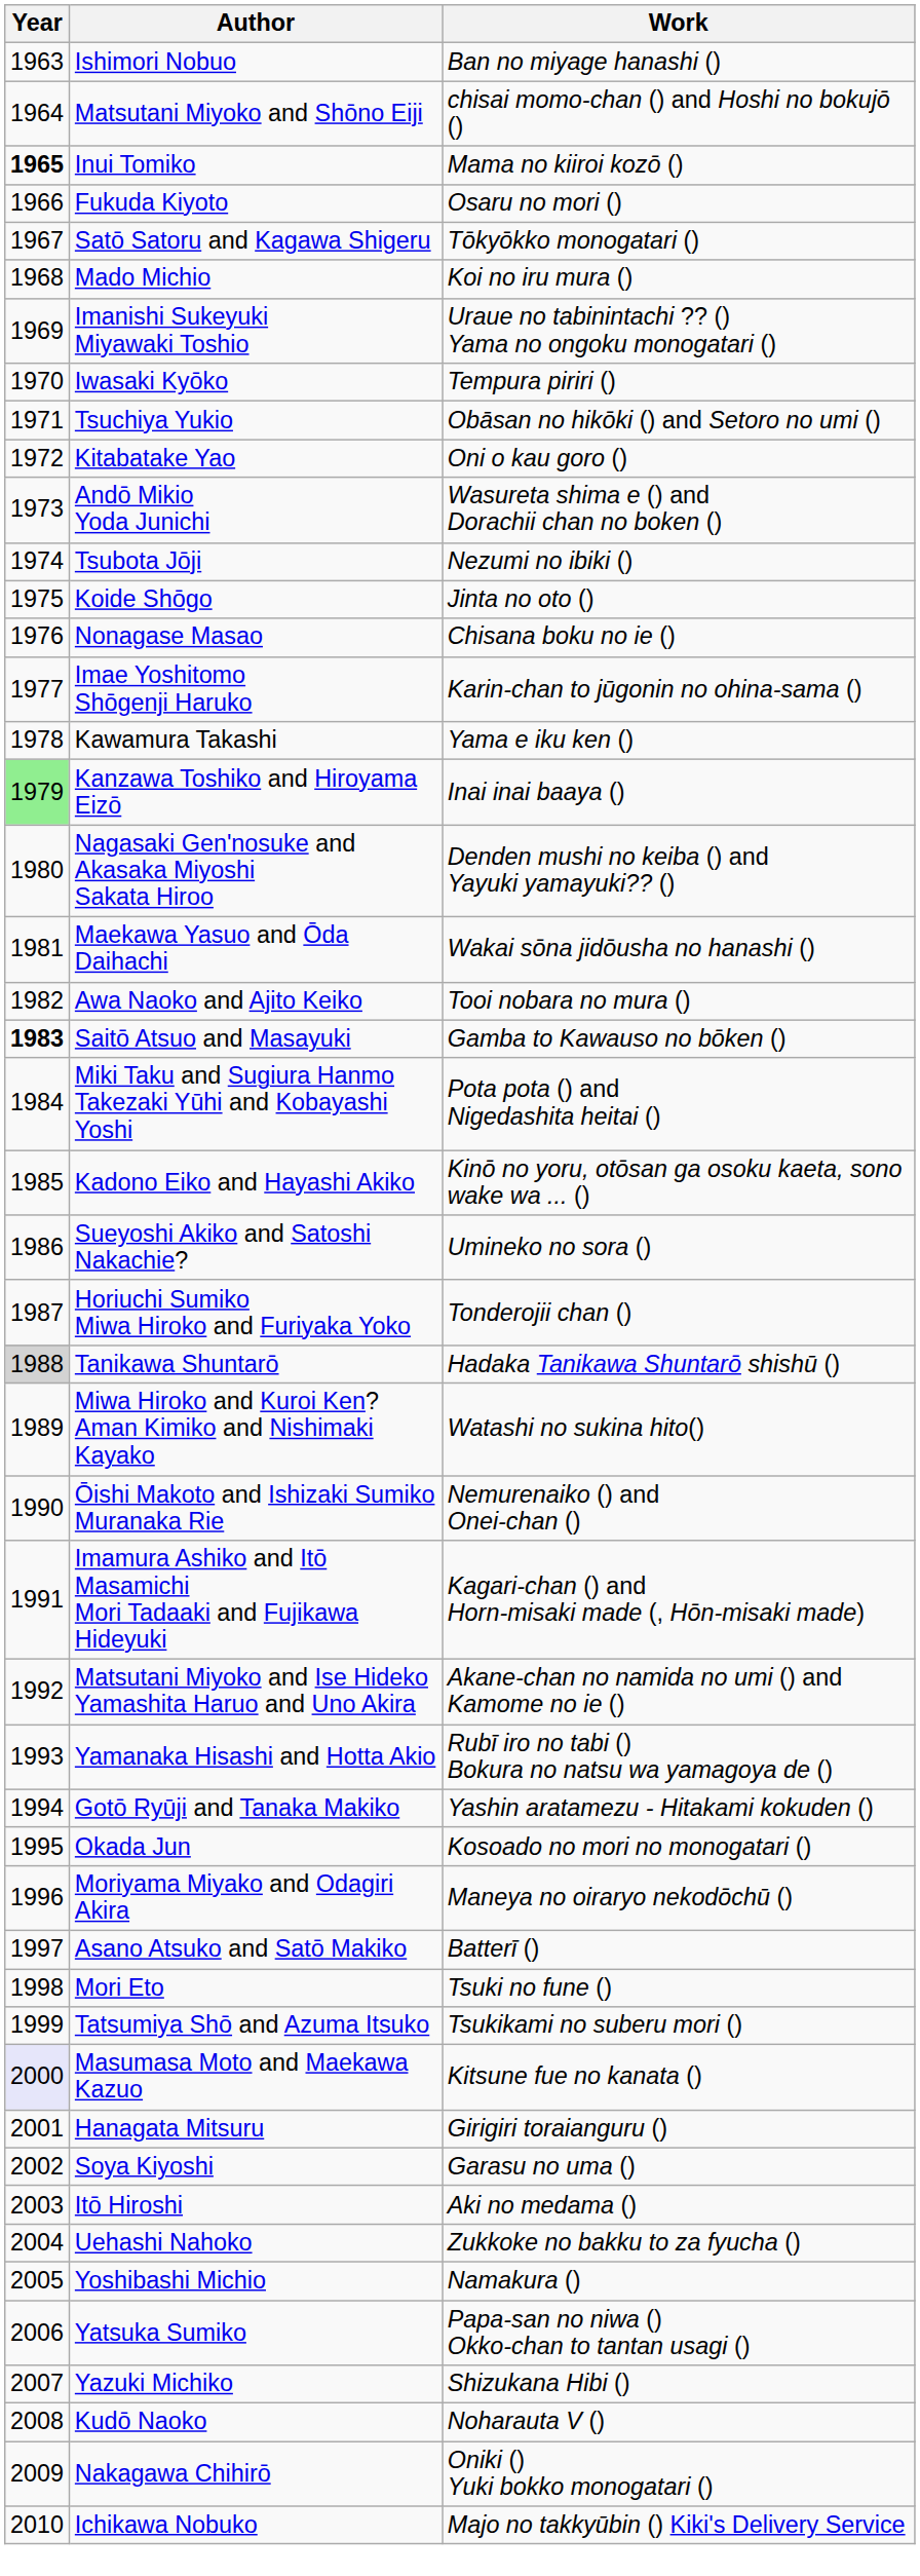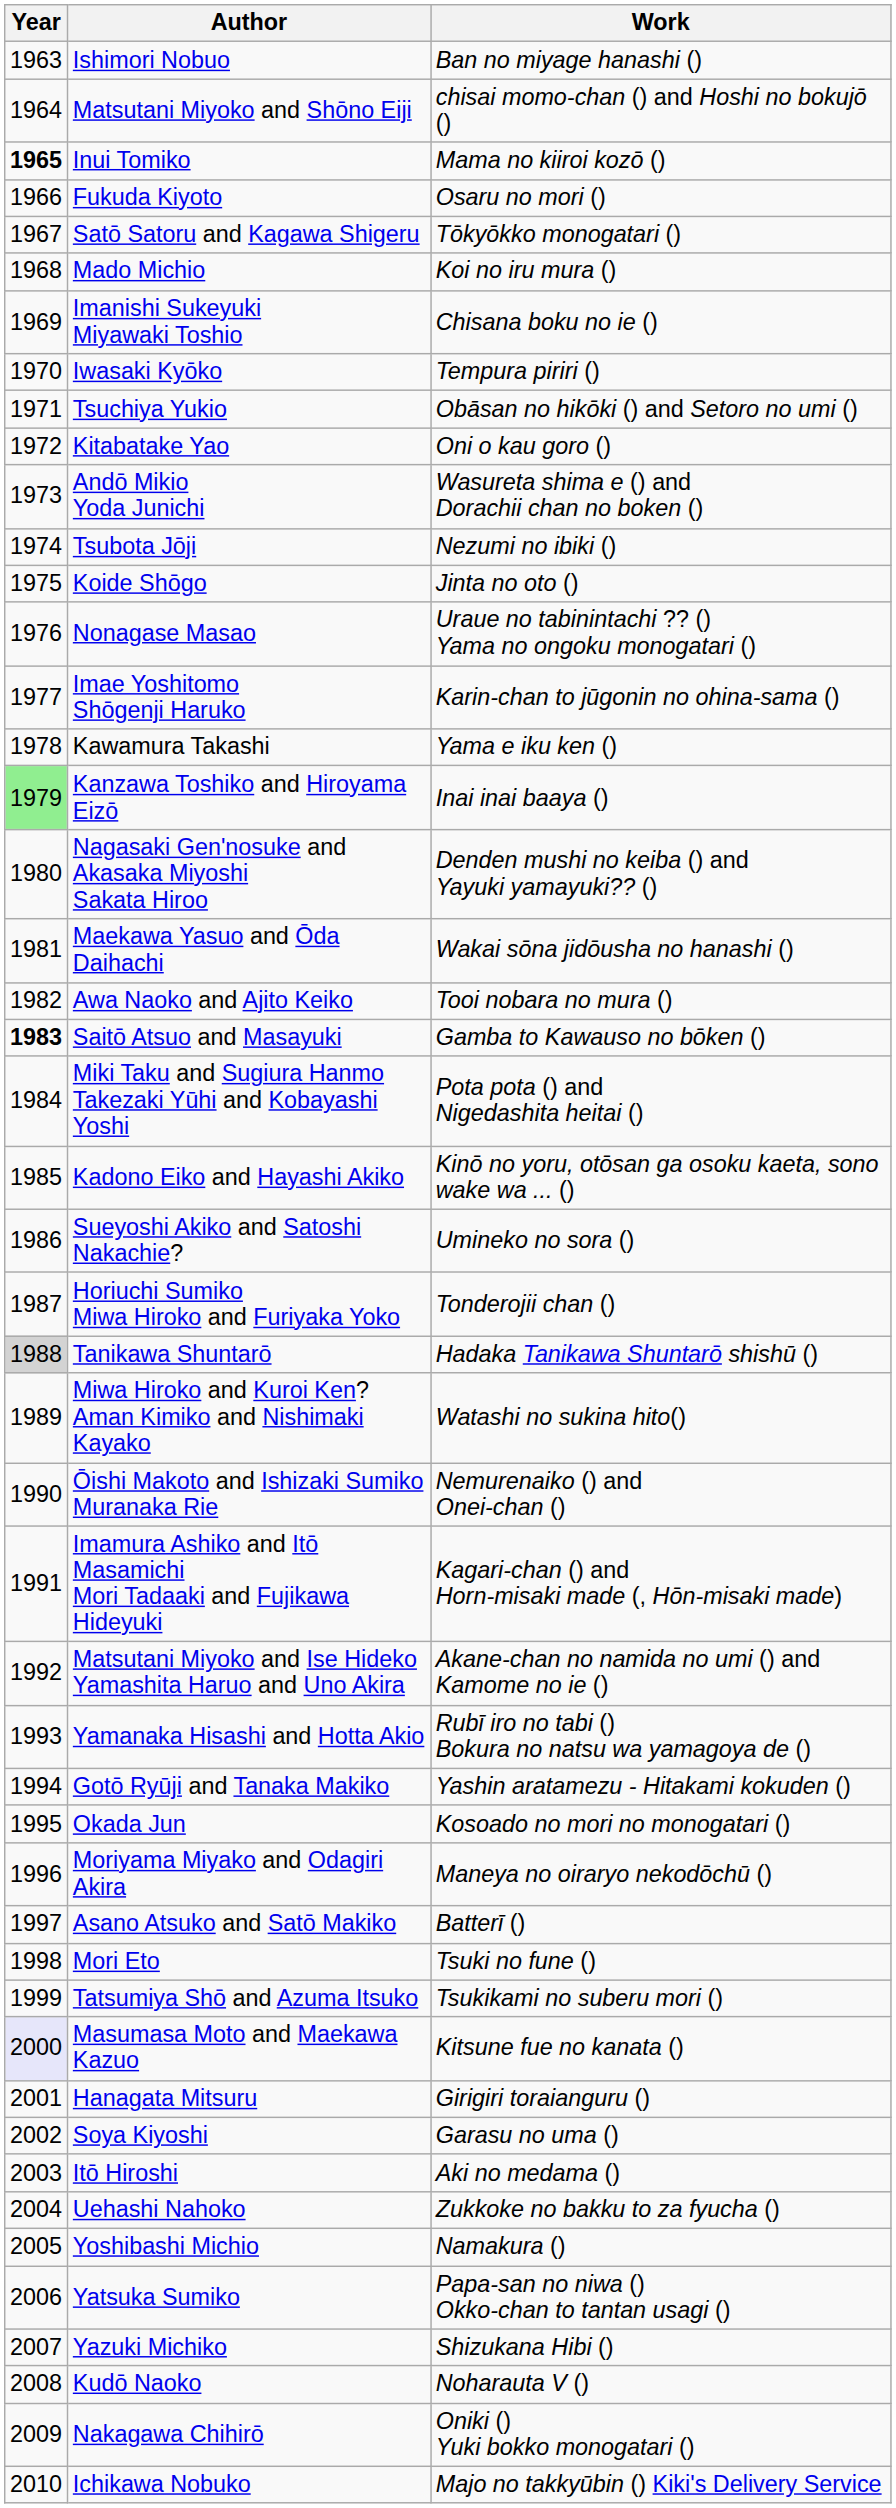Imanishi Sukeyuki Miyawaki Toshio | Work: Uraue no tabinintachi ?? () Yama no ongoku monogatari () -> Chisana boku no ie ()
Nonagase Masao | Work: Chisana boku no ie () -> Uraue no tabinintachi ?? () Yama no ongoku monogatari ()
